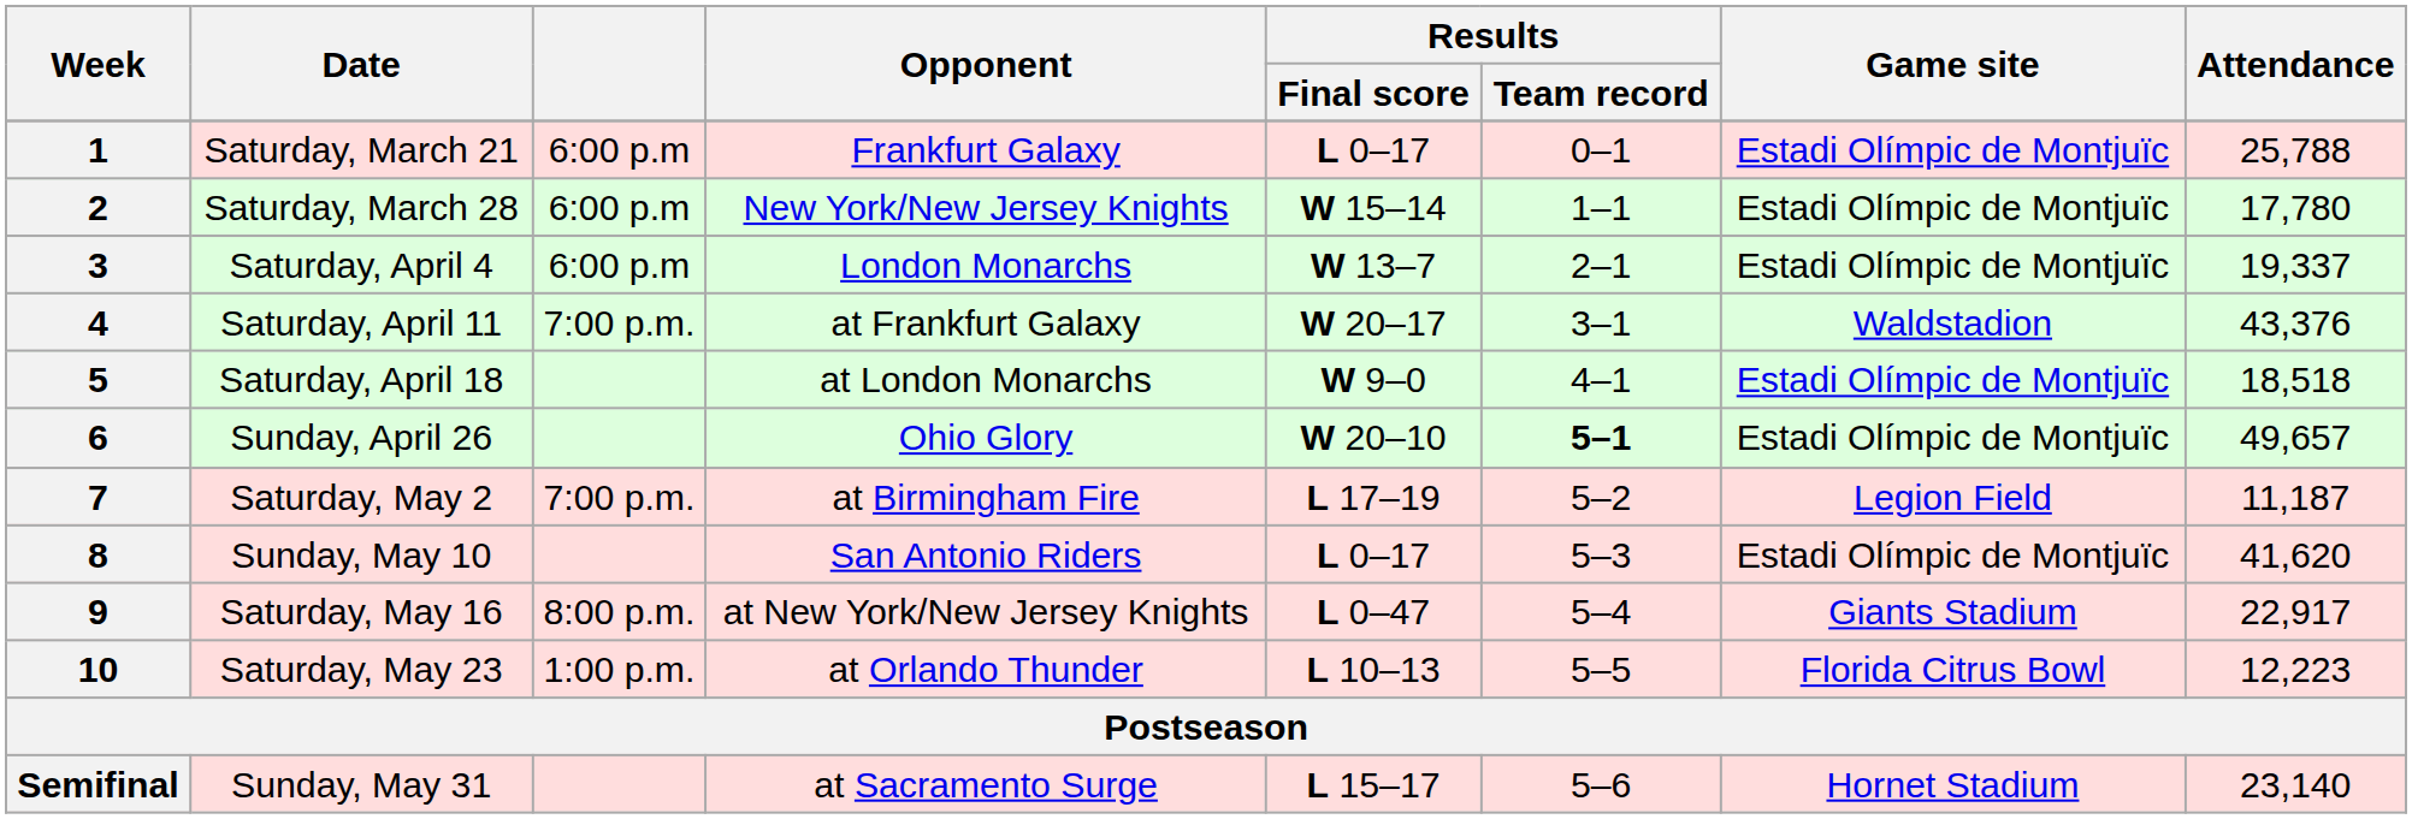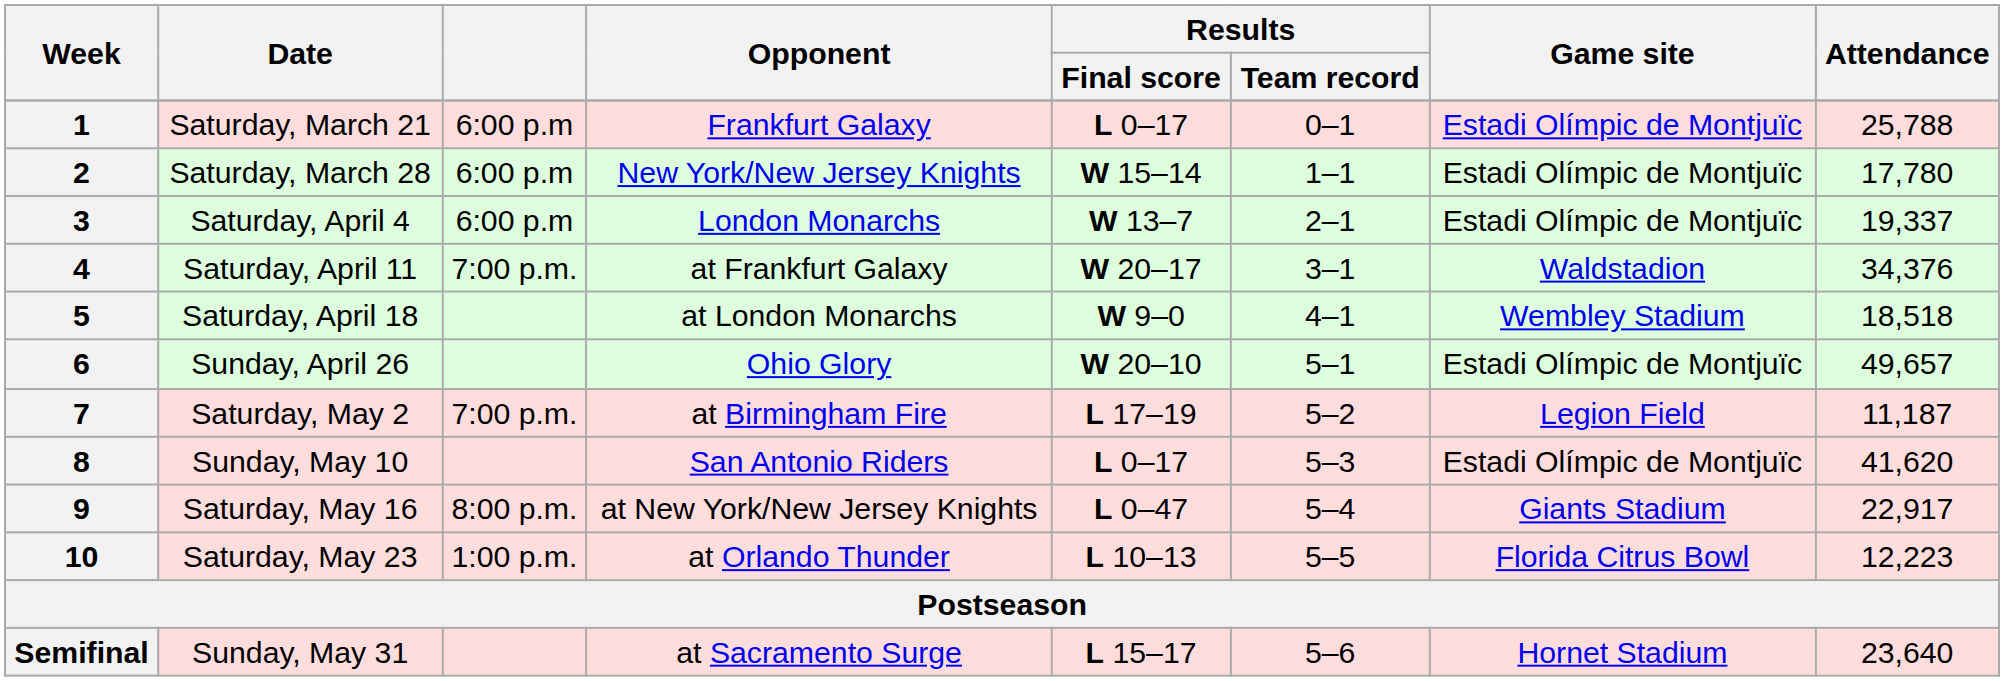4 | Attendance: 43,376 -> 34,376
5 | Game site: Estadi Olímpic de Montjuïc -> Wembley Stadium
6 | Results / Team record: bold -> normal
Semifinal | Attendance: 23,140 -> 23,640
